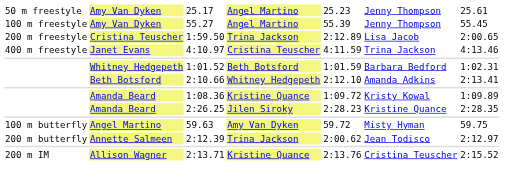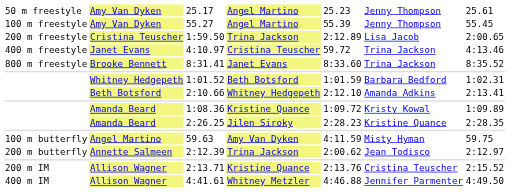4:10.97 | column 5: 4:11.59 -> 59.72
+ row: 800 m freestyle | Brooke Bennett | 8:31.41 | Janet Evans | 8:33.60 | Trina Jackson | 8:35.52
59.63 | column 5: 59.72 -> 4:11.59
+ row: 400 m IM | Allison Wagner | 4:41.61 | Whitney Metzler | 4:46.88 | Jennifer Parmenter | 4:49.50
